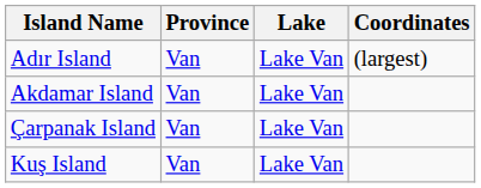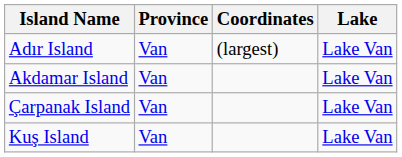columns swapped: Lake <-> Coordinates
